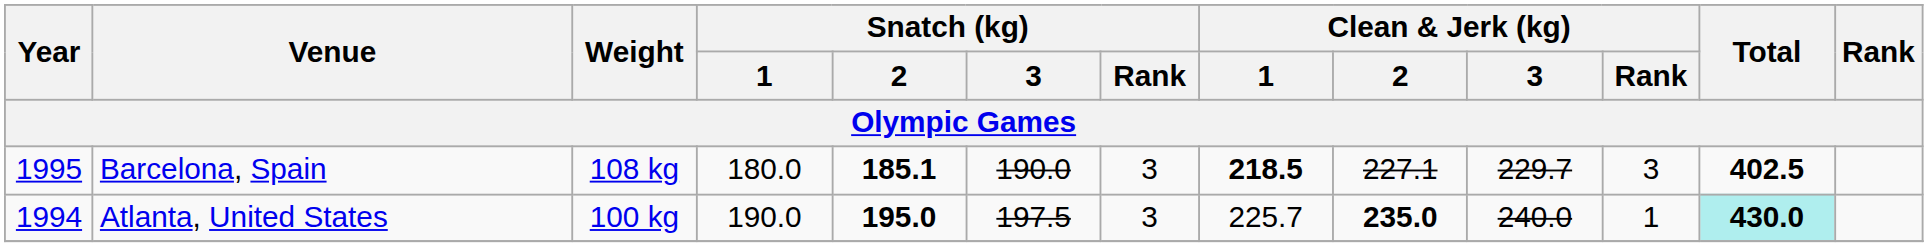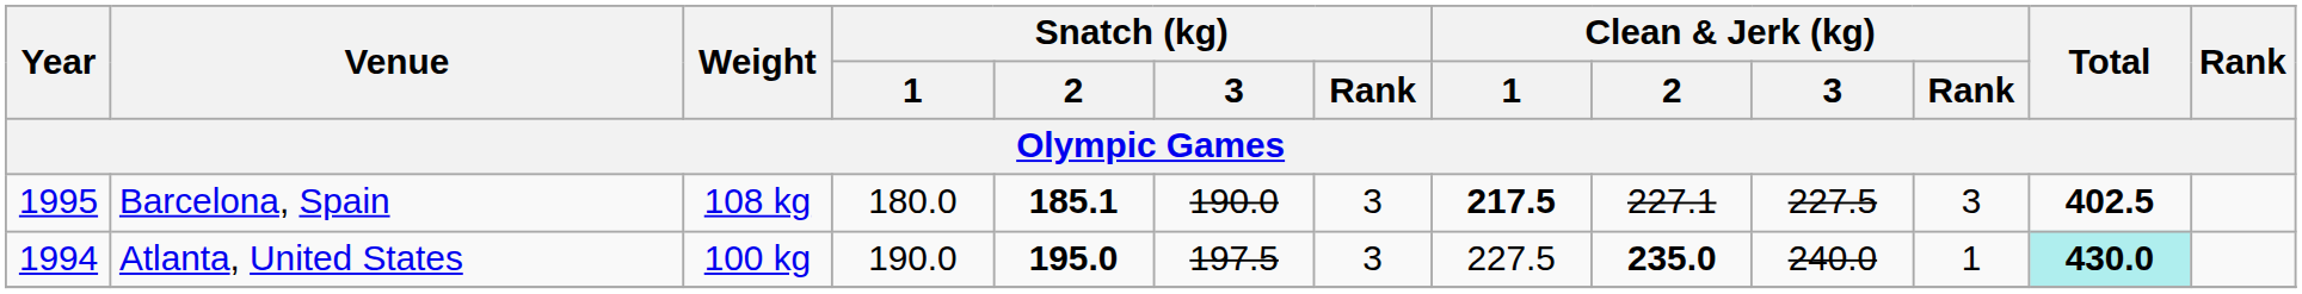Barcelona, Spain | Clean & Jerk (kg) / 1: 218.5 -> 217.5
Barcelona, Spain | Clean & Jerk (kg) / 3: 229.7 -> 227.5
Atlanta, United States | Clean & Jerk (kg) / 1: 225.7 -> 227.5
